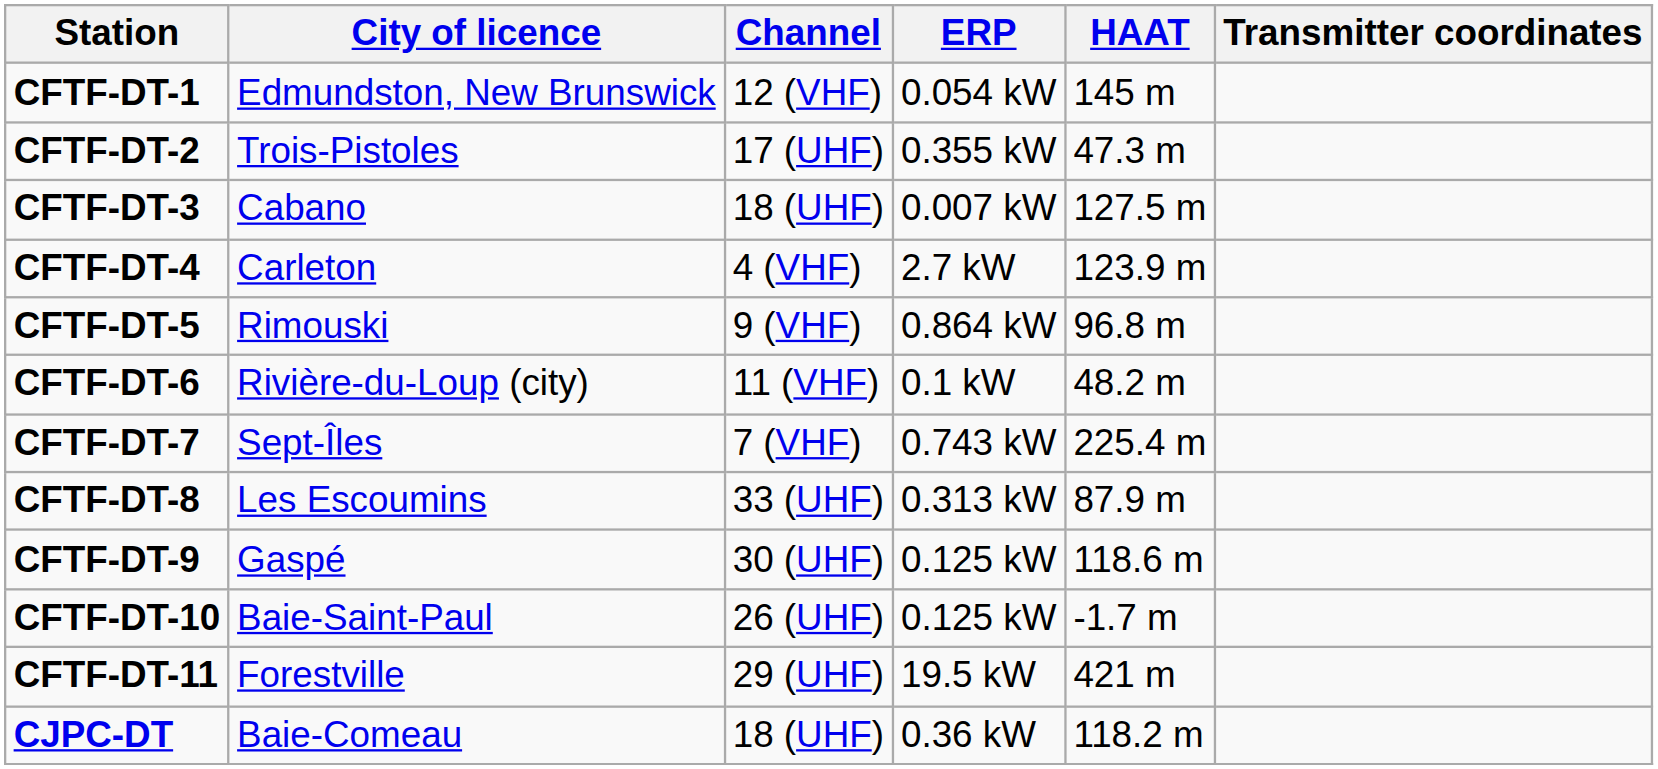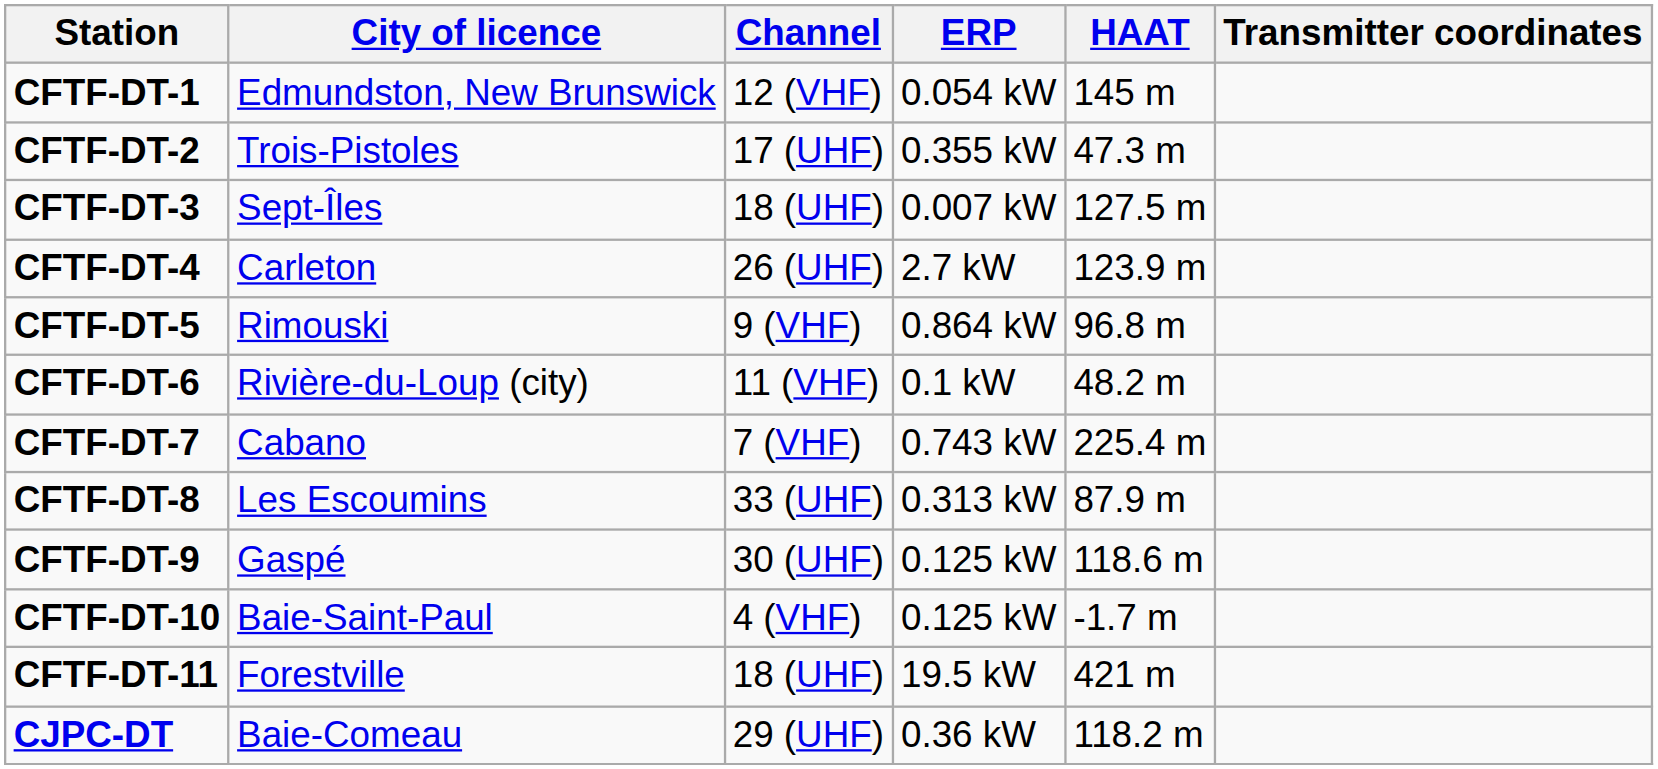CFTF-DT-3 | City of licence: Cabano -> Sept-Îles
CFTF-DT-4 | Channel: 4 (VHF) -> 26 (UHF)
CFTF-DT-7 | City of licence: Sept-Îles -> Cabano
CFTF-DT-10 | Channel: 26 (UHF) -> 4 (VHF)
CFTF-DT-11 | Channel: 29 (UHF) -> 18 (UHF)
CJPC-DT | Channel: 18 (UHF) -> 29 (UHF)
